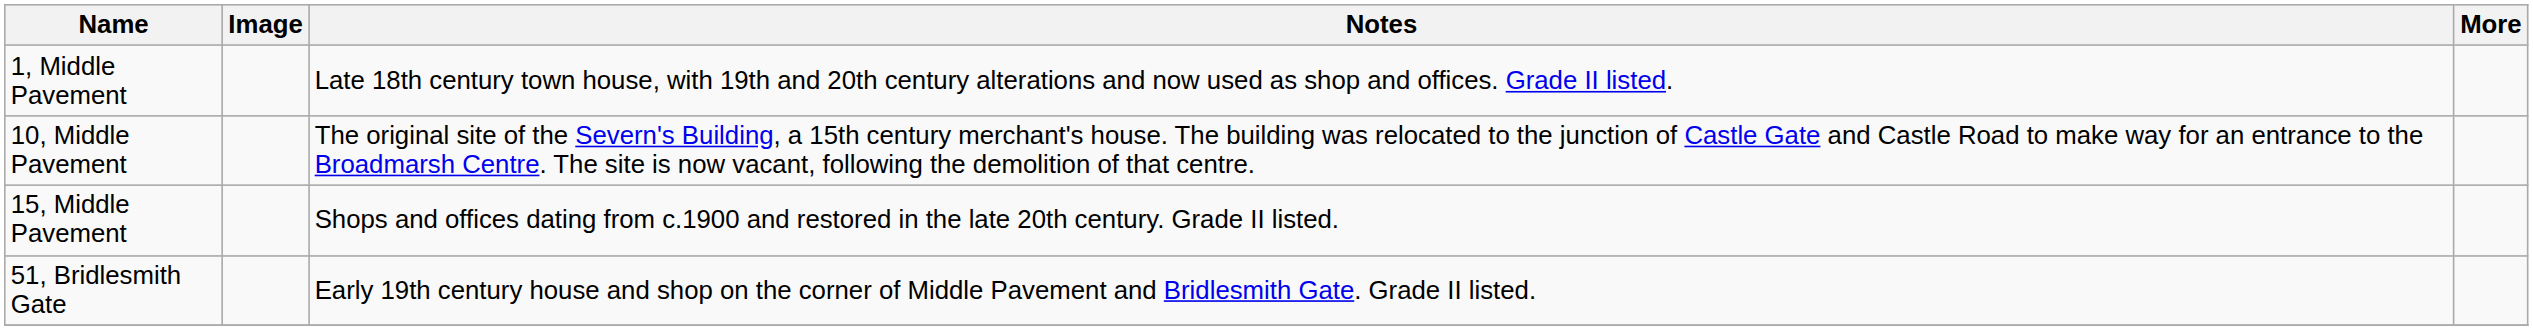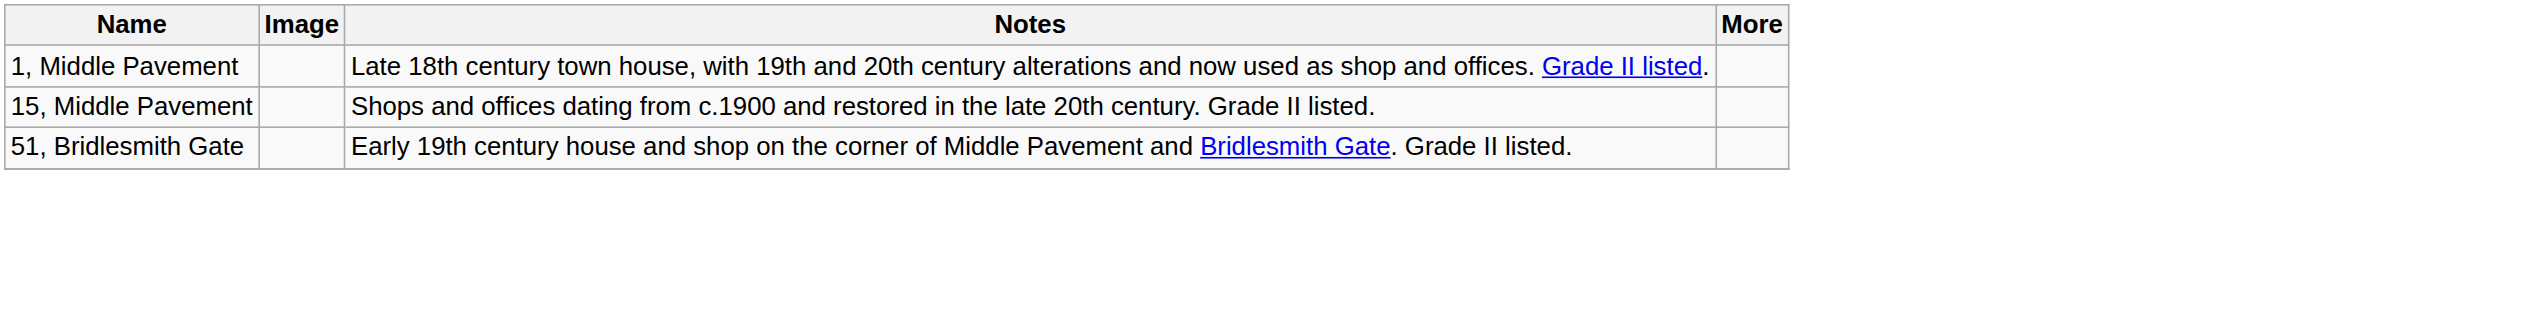- row: 10, Middle Pavement | The original site of the Severn's Building, a 15th century merchant's house. The building was relocated to the junction of Castle Gate and Castle Road to make way for an entrance to the Broadmarsh Centre. The site is now vacant, following the demolition of that centre.
